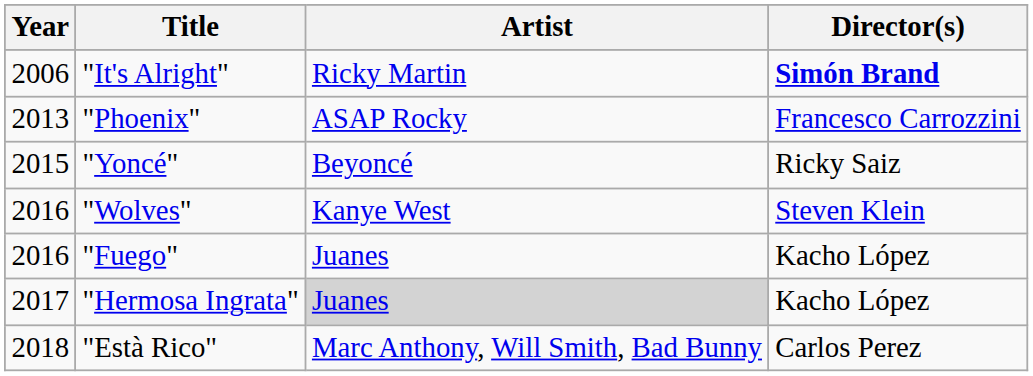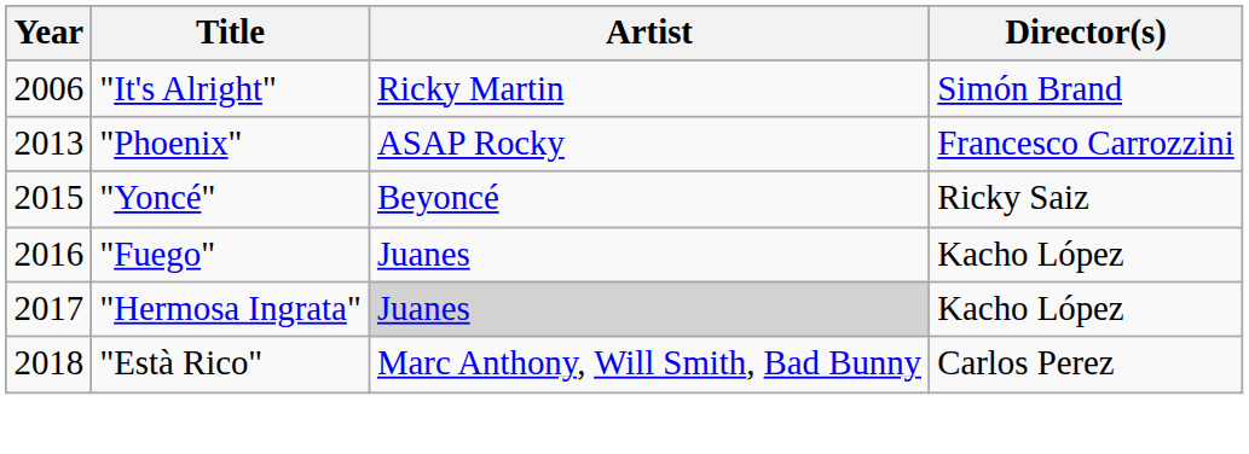"It's Alright" | Director(s): bold -> normal
- row: 2016 | "Wolves" | Kanye West | Steven Klein
